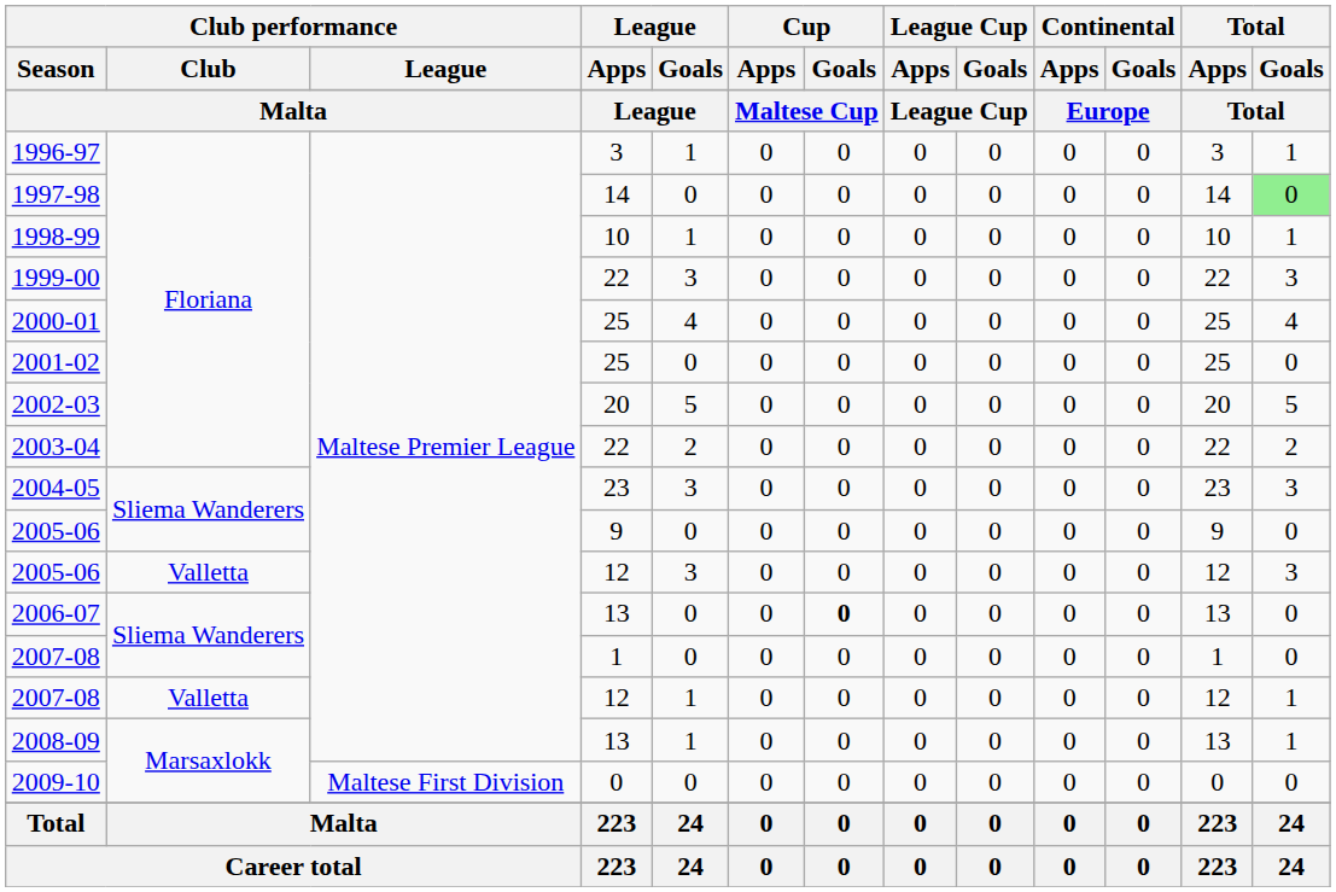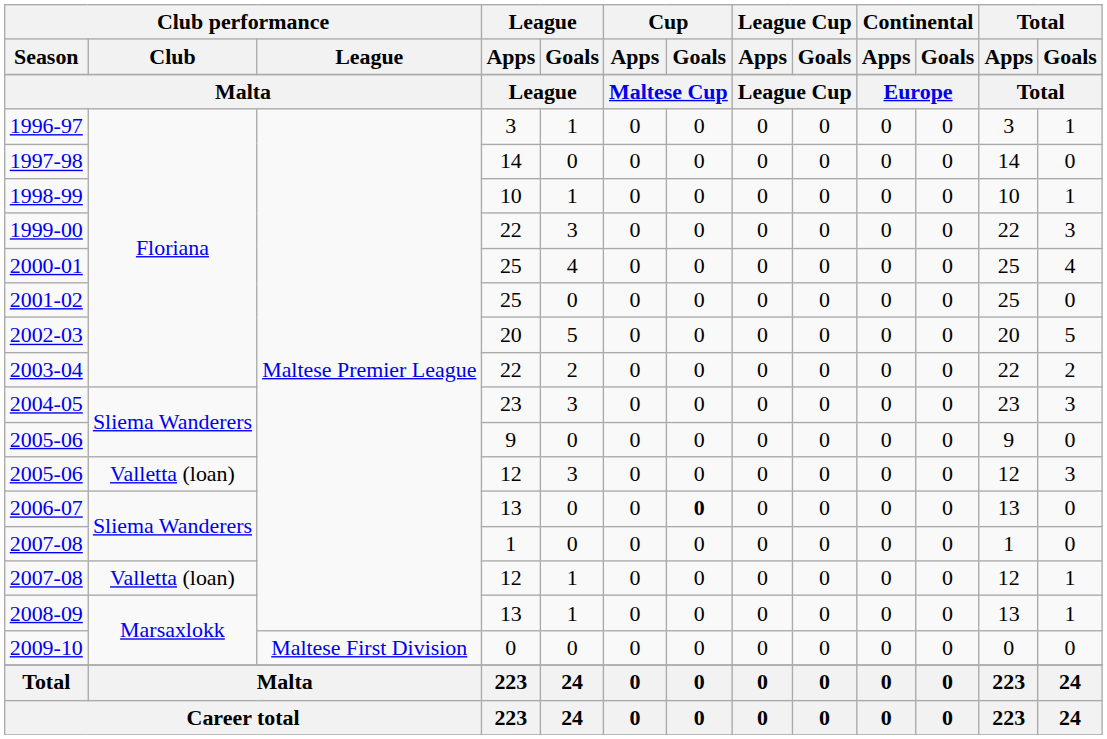1997-98 | Total / Goals: lightgreen background -> no background
2005-06 / 12 | Club performance / Club: Valletta -> Valletta (loan)
2007-08 / 12 | Club performance / Club: Valletta -> Valletta (loan)
